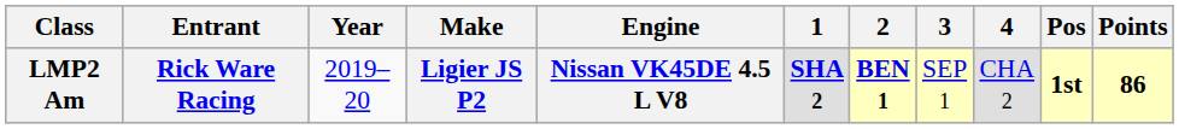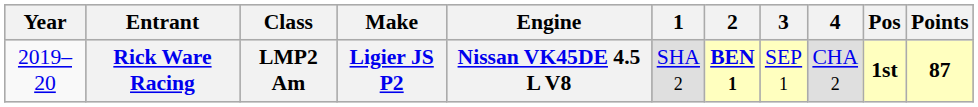columns swapped: Year <-> Class
Rick Ware Racing | 1: bold -> normal
Rick Ware Racing | Points: 86 -> 87
